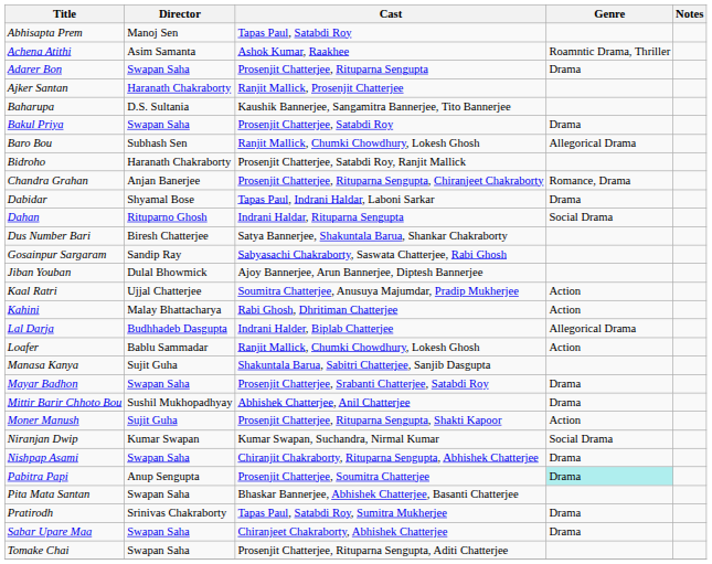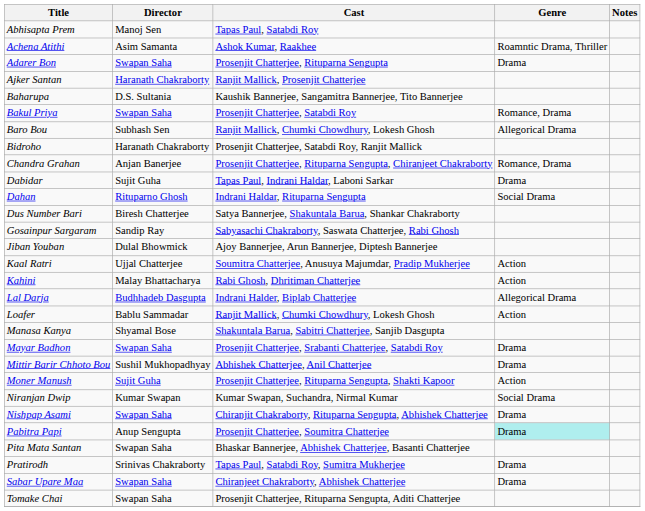Bakul Priya | Genre: Drama -> Romance, Drama
Dabidar | Director: Shyamal Bose -> Sujit Guha
Manasa Kanya | Director: Sujit Guha -> Shyamal Bose
